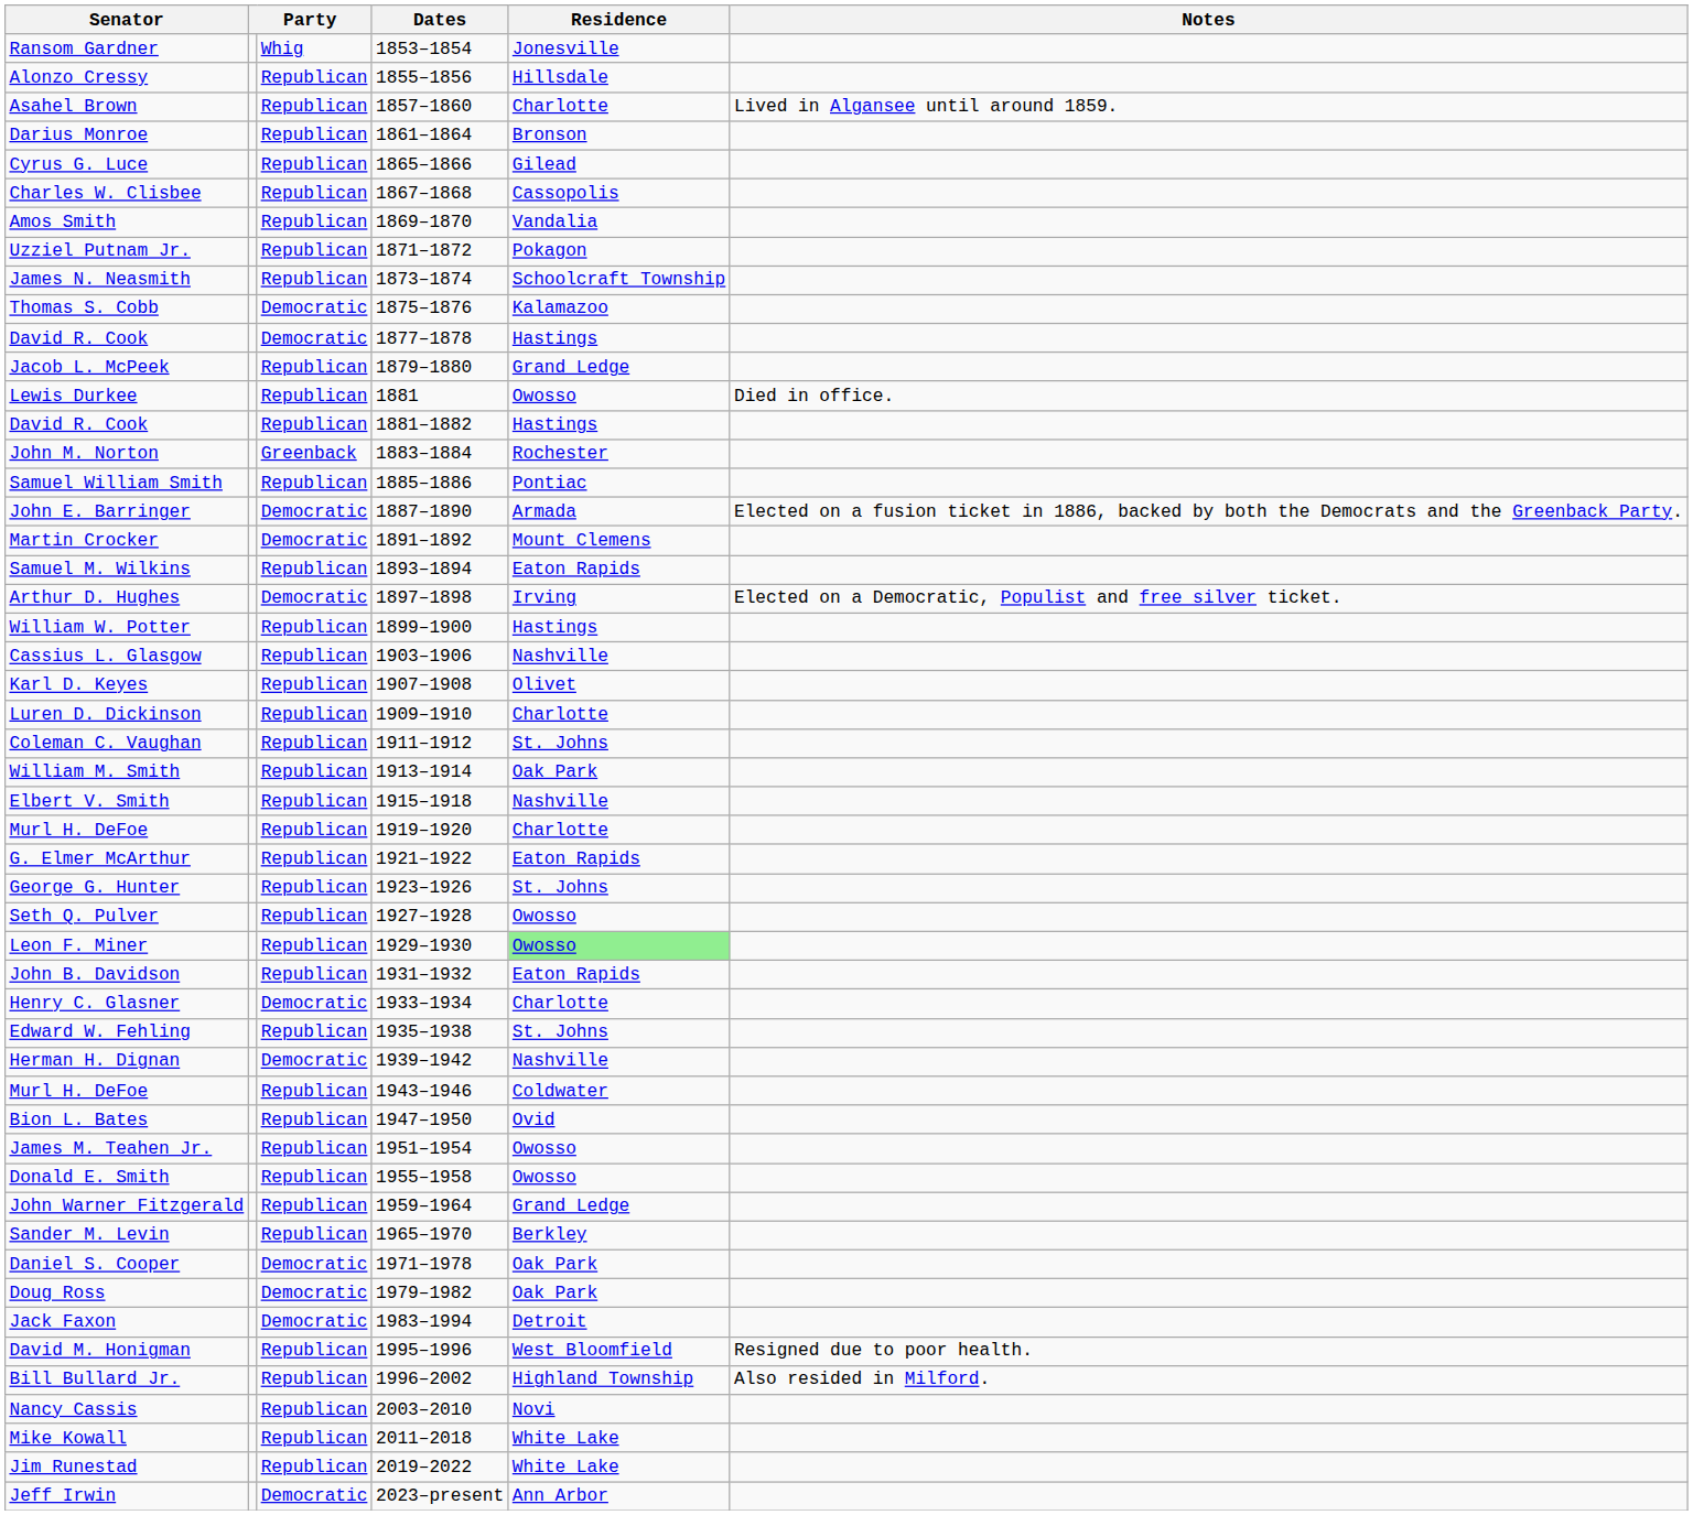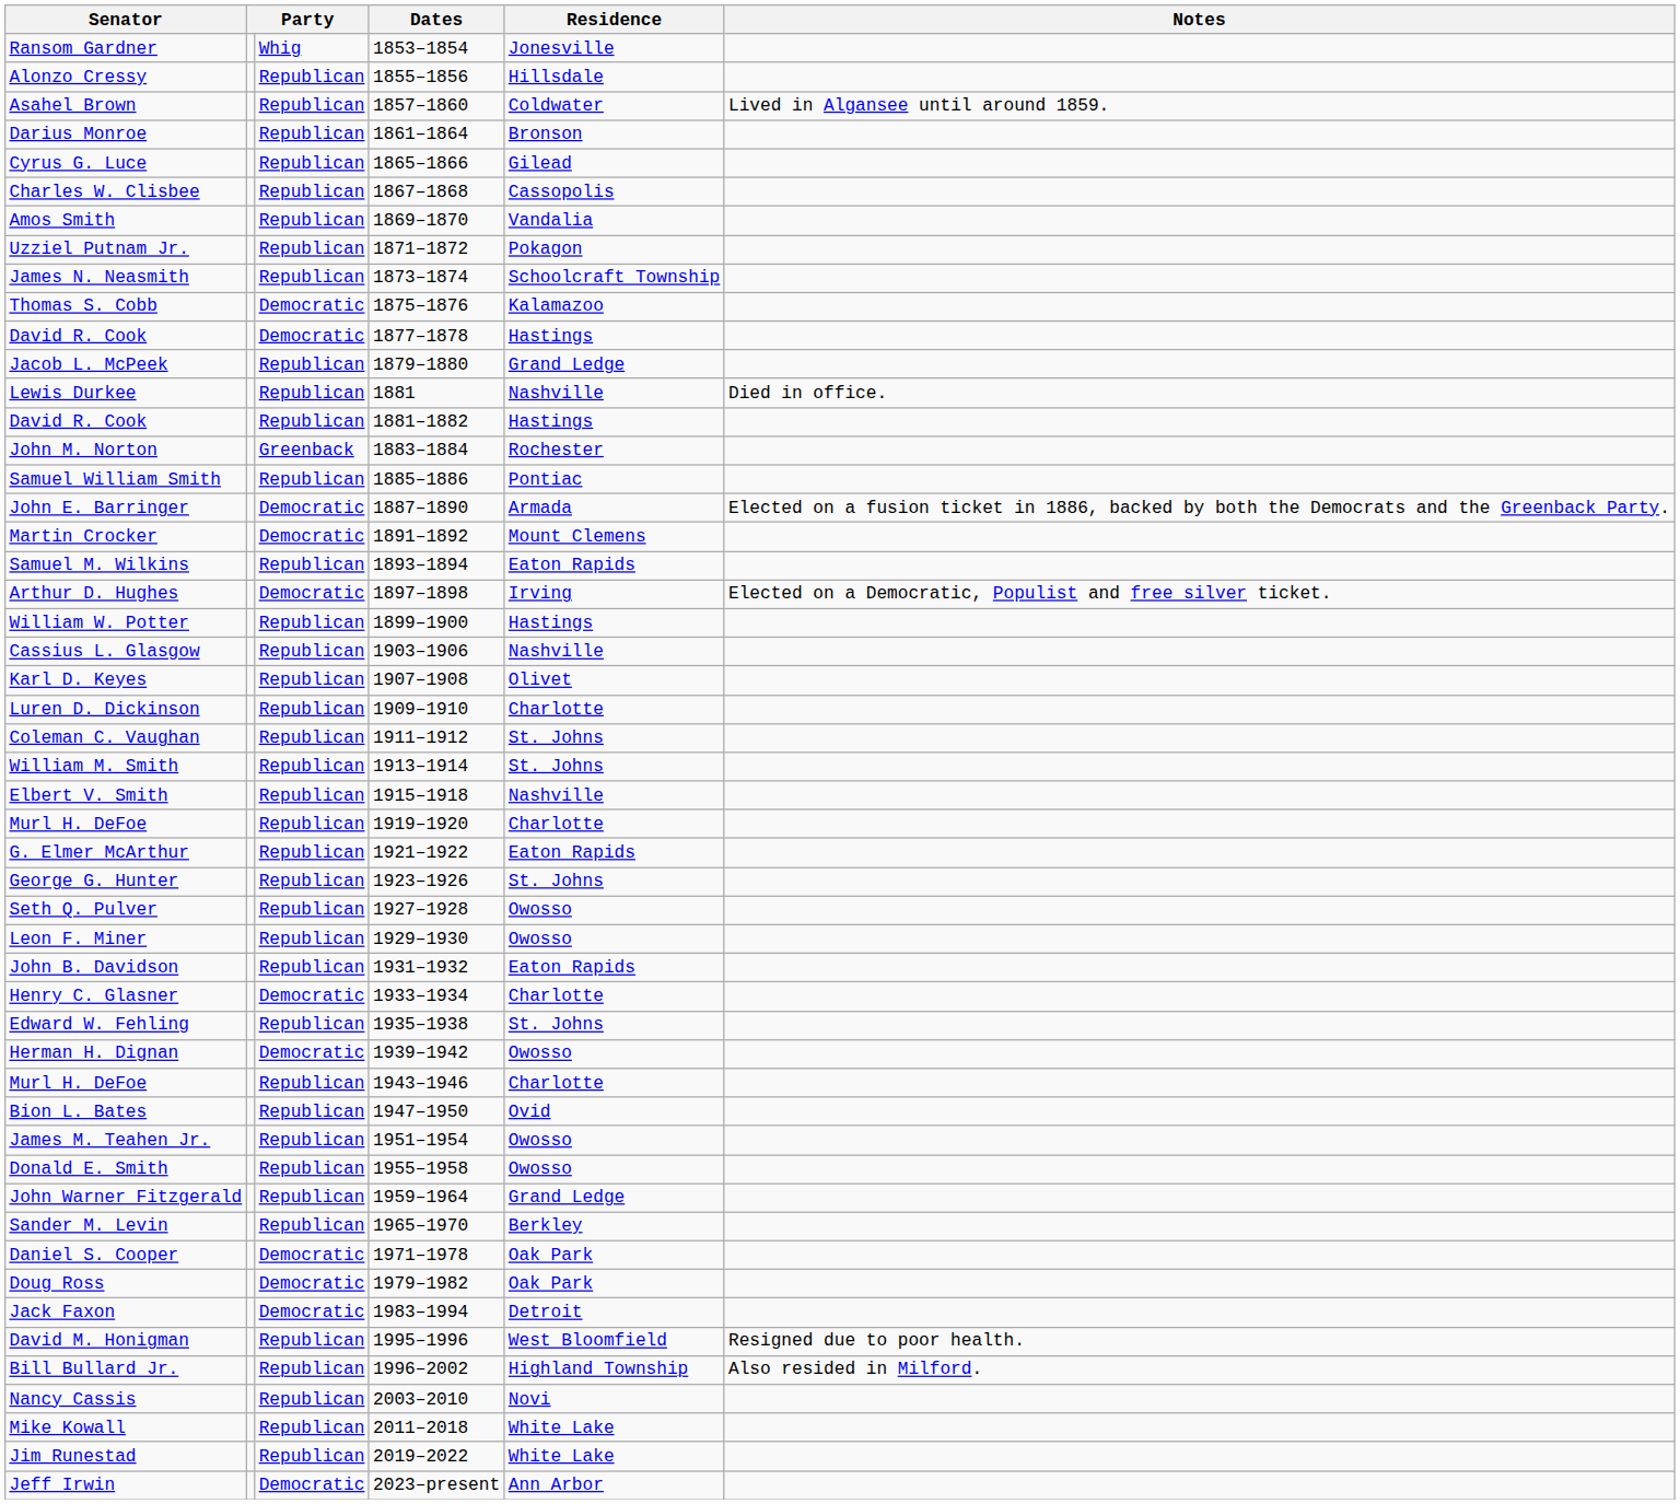Asahel Brown | Residence: Charlotte -> Coldwater
Lewis Durkee | Residence: Owosso -> Nashville
William M. Smith | Residence: Oak Park -> St. Johns
Leon F. Miner | Residence: lightgreen background -> no background
Herman H. Dignan | Residence: Nashville -> Owosso
Murl H. DeFoe / 1943–1946 | Residence: Coldwater -> Charlotte
